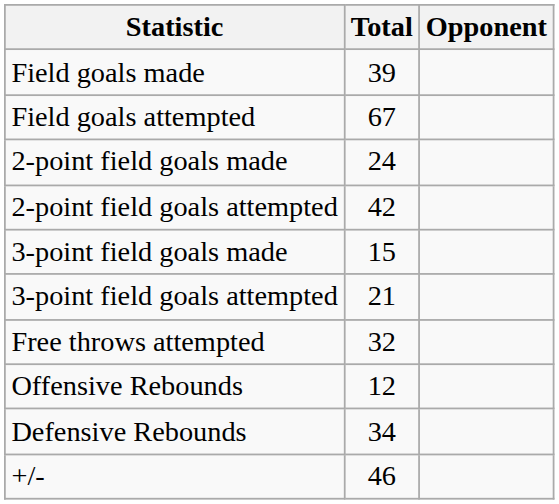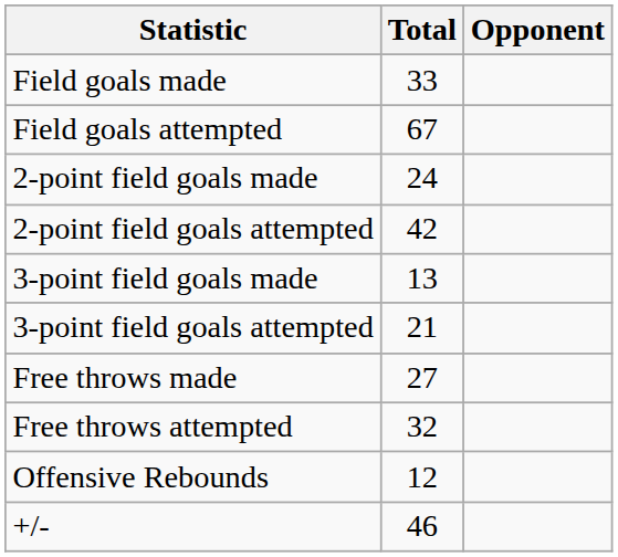Field goals made | Total: 39 -> 33
3-point field goals made | Total: 15 -> 13
+ row: Free throws made | 27
- row: Defensive Rebounds | 34
